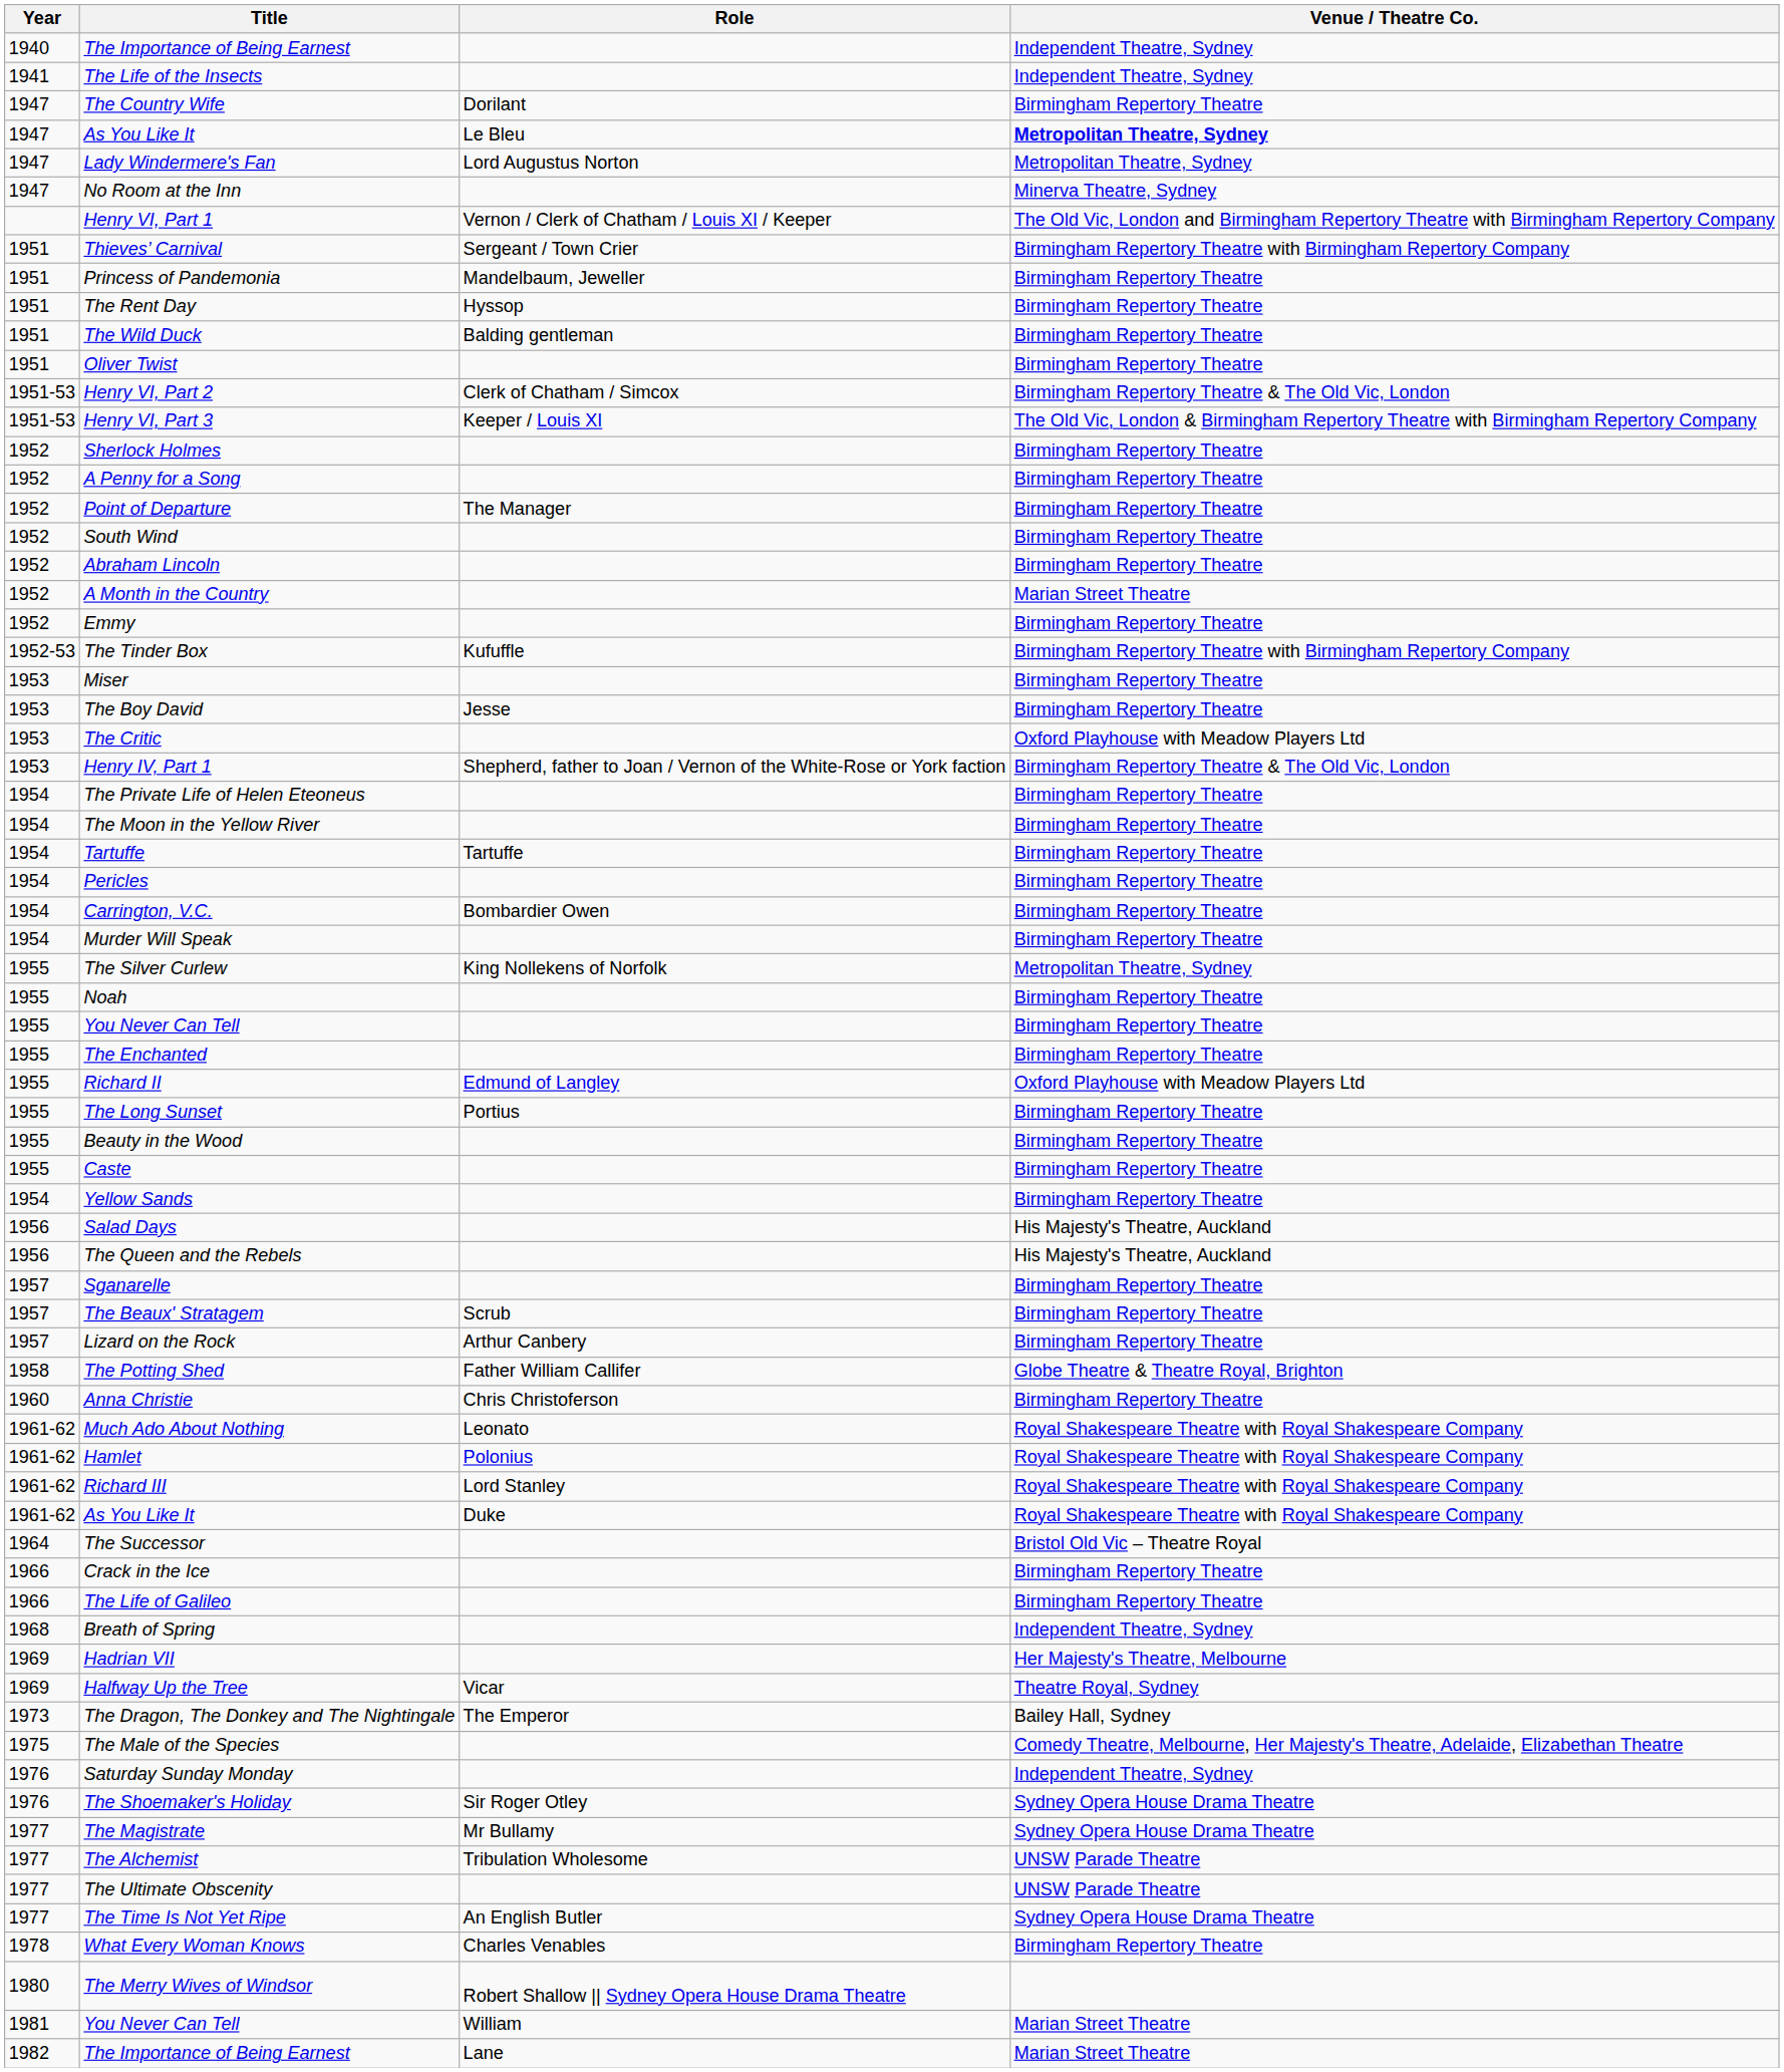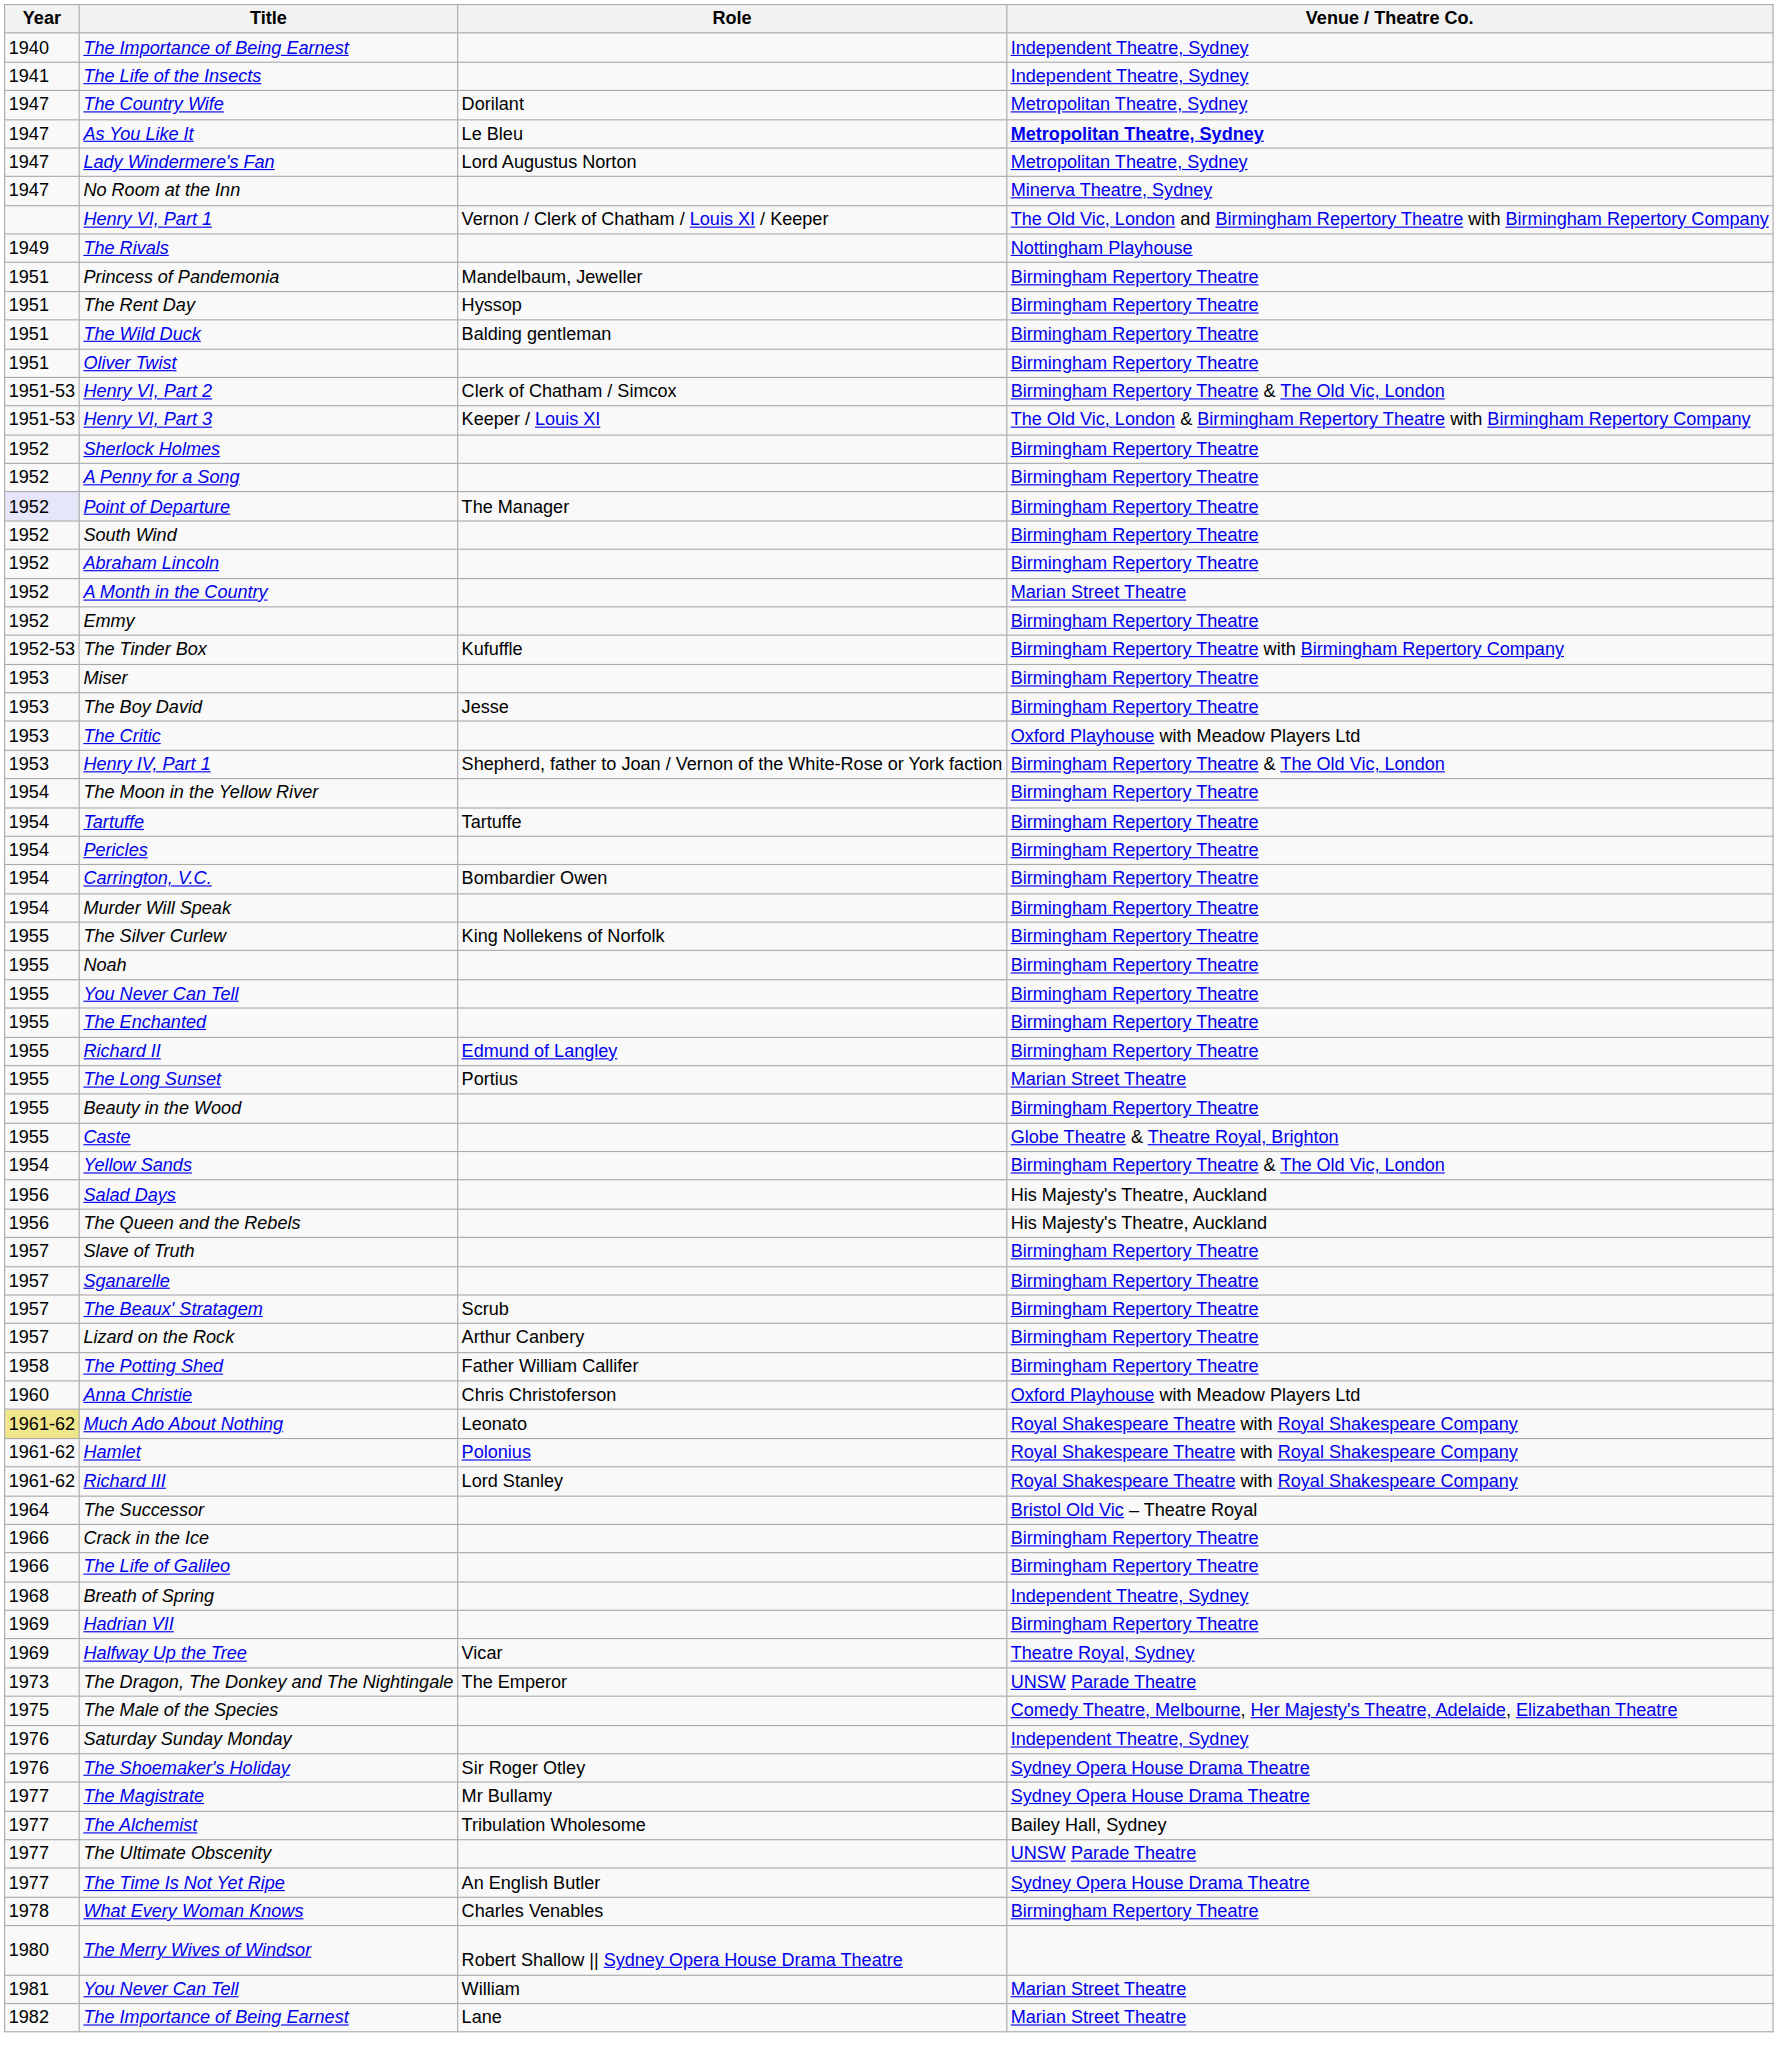The Country Wife | Venue / Theatre Co.: Birmingham Repertory Theatre -> Metropolitan Theatre, Sydney
+ row: 1949 | The Rivals | Nottingham Playhouse
- row: 1951 | Thieves’ Carnival | Sergeant / Town Crier | Birmingham Repertory Theatre with Birmingham Repertory Company
Point of Departure | Year: no background -> lavender background
- row: 1954 | The Private Life of Helen Eteoneus | Birmingham Repertory Theatre
The Silver Curlew | Venue / Theatre Co.: Metropolitan Theatre, Sydney -> Birmingham Repertory Theatre
Richard II | Venue / Theatre Co.: Oxford Playhouse with Meadow Players Ltd -> Birmingham Repertory Theatre
The Long Sunset | Venue / Theatre Co.: Birmingham Repertory Theatre -> Marian Street Theatre
Caste | Venue / Theatre Co.: Birmingham Repertory Theatre -> Globe Theatre & Theatre Royal, Brighton
Yellow Sands | Venue / Theatre Co.: Birmingham Repertory Theatre -> Birmingham Repertory Theatre & The Old Vic, London
+ row: 1957 | Slave of Truth | Birmingham Repertory Theatre
The Potting Shed | Venue / Theatre Co.: Globe Theatre & Theatre Royal, Brighton -> Birmingham Repertory Theatre
Anna Christie | Venue / Theatre Co.: Birmingham Repertory Theatre -> Oxford Playhouse with Meadow Players Ltd
Much Ado About Nothing | Year: no background -> khaki background
- row: 1961-62 | As You Like It | Duke | Royal Shakespeare Theatre with Royal Shakespeare Company
Hadrian VII | Venue / Theatre Co.: Her Majesty's Theatre, Melbourne -> Birmingham Repertory Theatre
The Dragon, The Donkey and The Nightingale | Venue / Theatre Co.: Bailey Hall, Sydney -> UNSW Parade Theatre
The Alchemist | Venue / Theatre Co.: UNSW Parade Theatre -> Bailey Hall, Sydney
